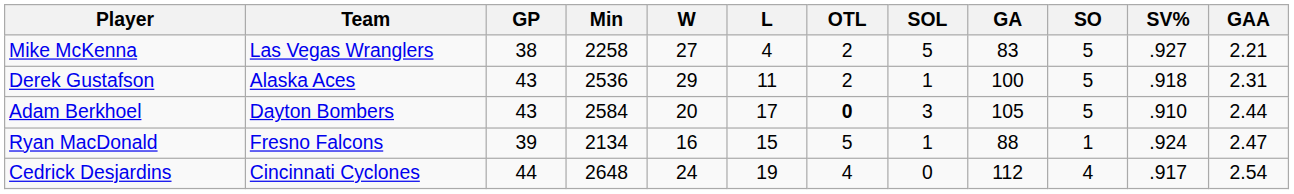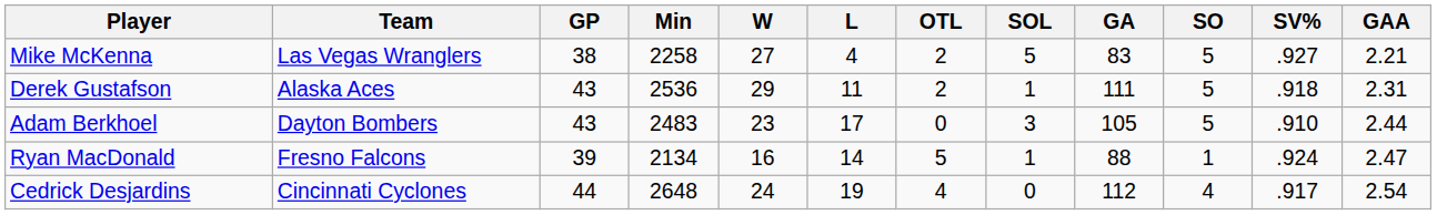Derek Gustafson | GA: 100 -> 111
Adam Berkhoel | Min: 2584 -> 2483
Adam Berkhoel | W: 20 -> 23
Adam Berkhoel | OTL: bold -> normal
Ryan MacDonald | L: 15 -> 14
